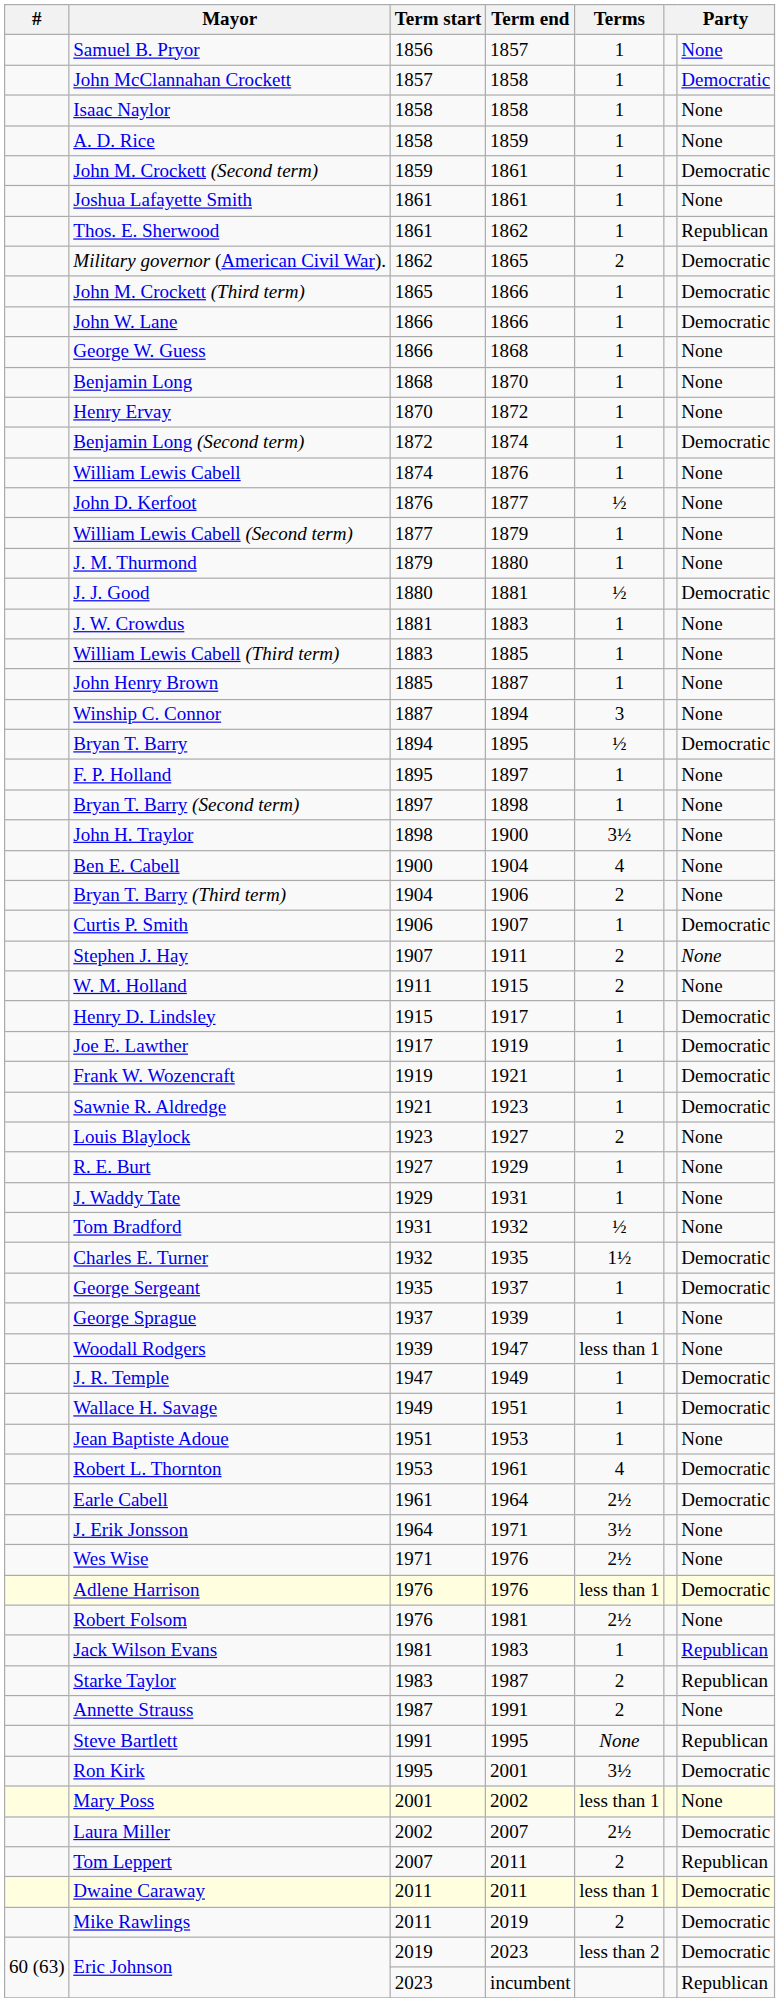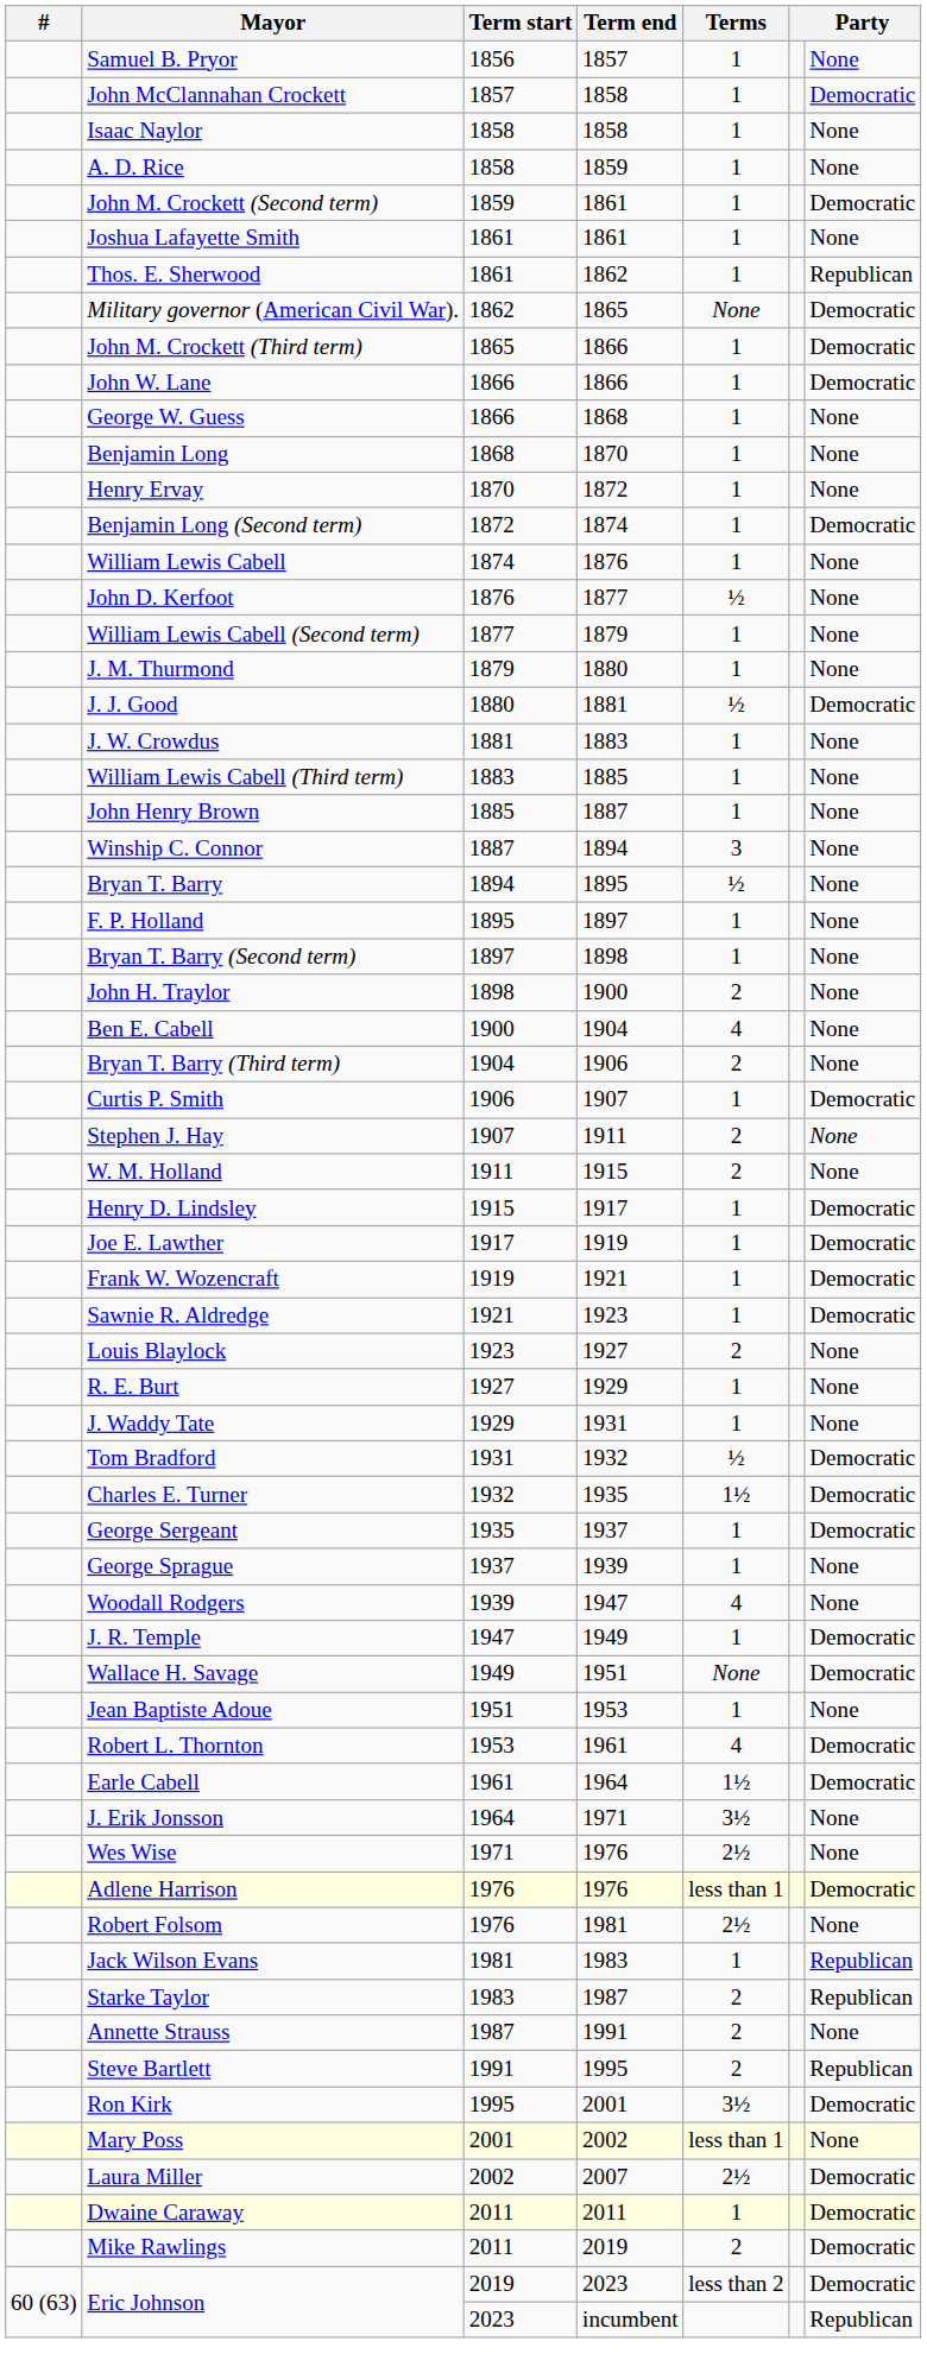Military governor (American Civil War). | Terms: 2 -> None
Bryan T. Barry | Party: Democratic -> None
John H. Traylor | Terms: 3½ -> 2
Tom Bradford | Party: None -> Democratic
Woodall Rodgers | Terms: less than 1 -> 4
Wallace H. Savage | Terms: 1 -> None
Earle Cabell | Terms: 2½ -> 1½
Steve Bartlett | Terms: None -> 2
- row: Tom Leppert | 2007 | 2011 | 2 | Republican
Dwaine Caraway | Terms: less than 1 -> 1
